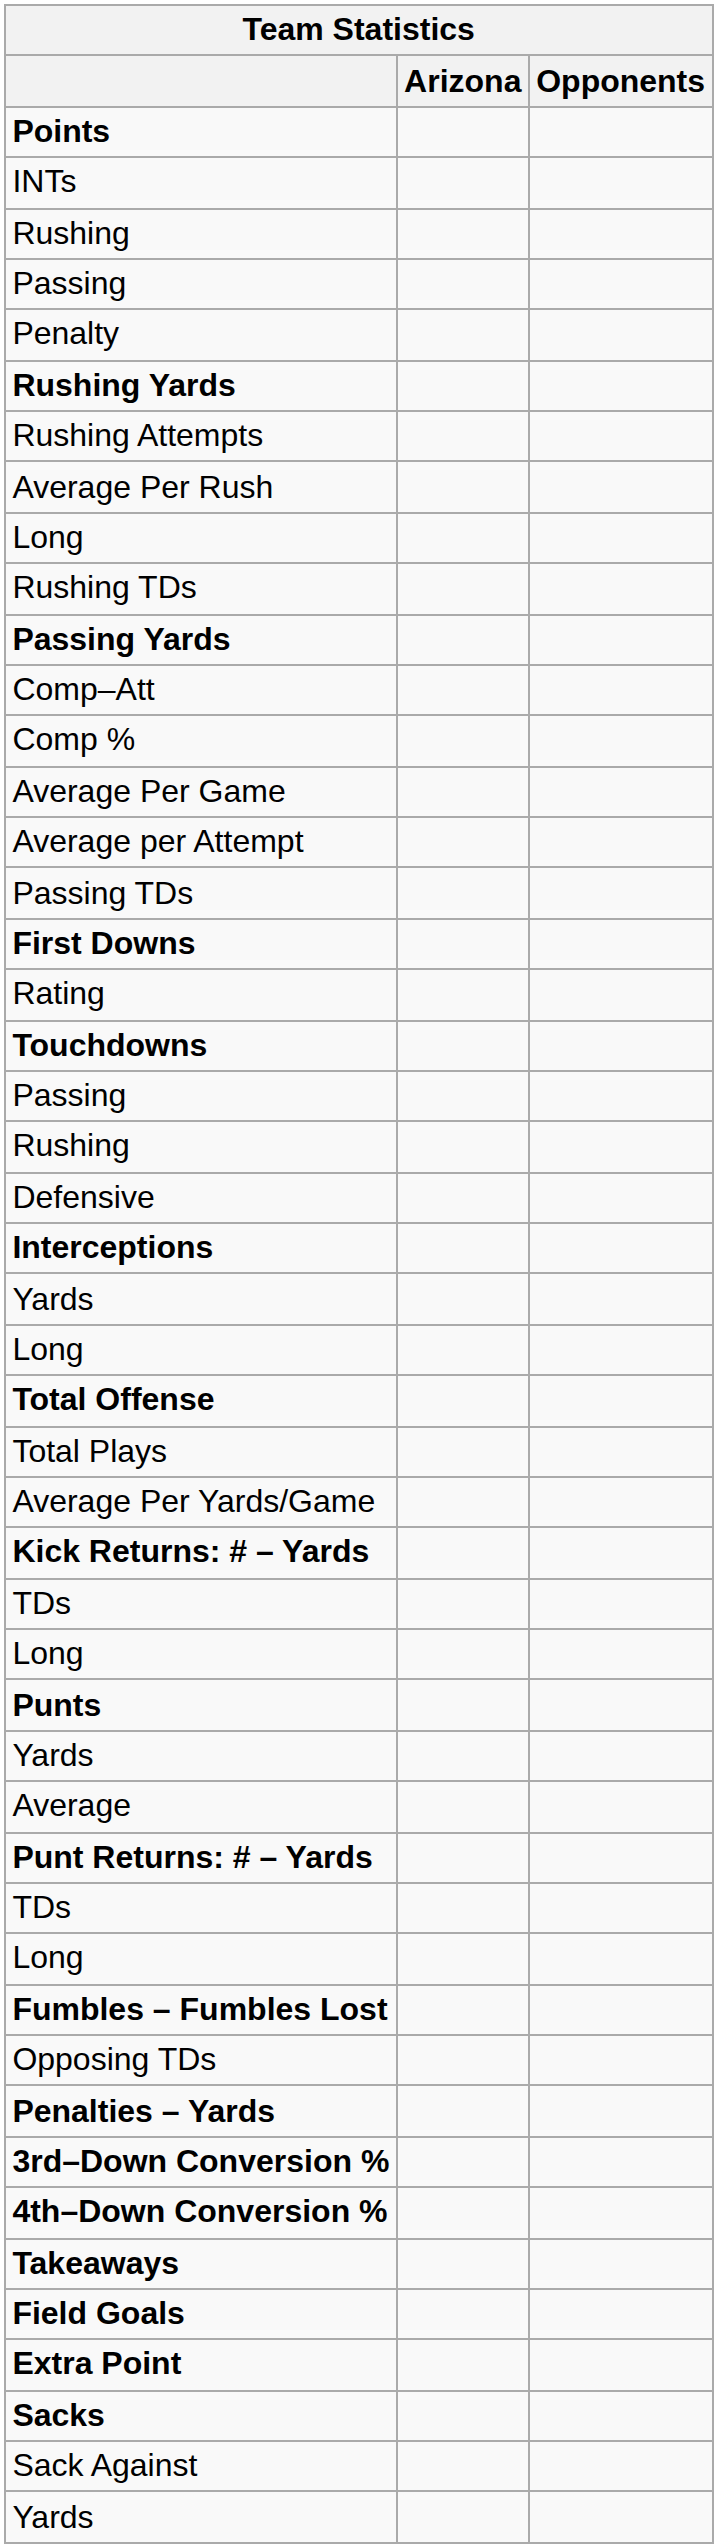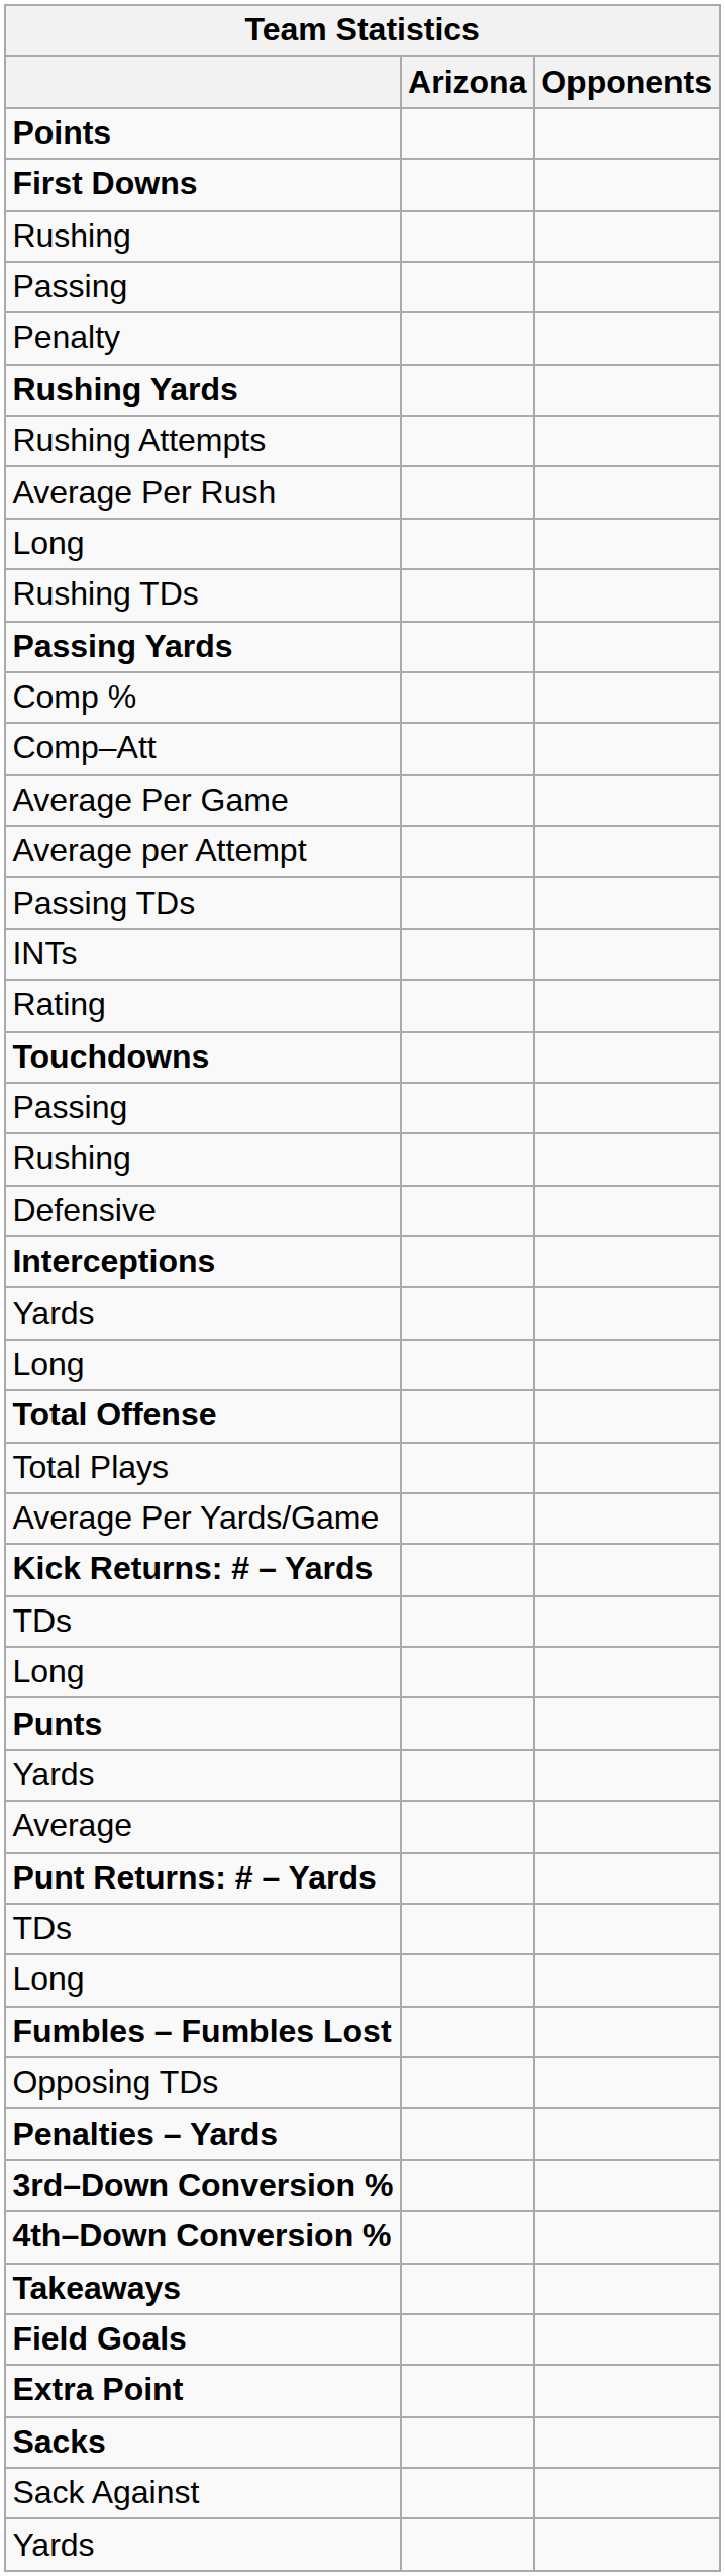rows swapped: First Downs <-> INTs
rows swapped: Comp–Att <-> Comp %
